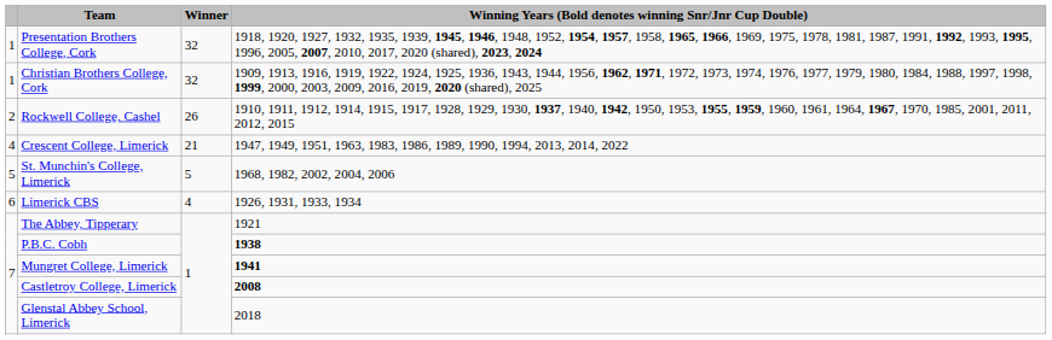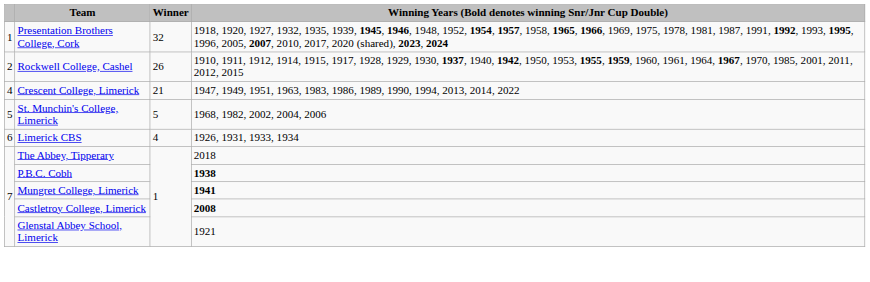- row: 1 | Christian Brothers College, Cork | 32 | 1909, 1913, 1916, 1919, 1922, 1924, 1925, 1936, 1943, 1944, 1956, 1962, 1971, 1972, 1973, 1974, 1976, 1977, 1979, 1980, 1984, 1988, 1997, 1998, 1999, 2000, 2003, 2009, 2016, 2019, 2020 (shared), 2025
The Abbey, Tipperary | Winning Years (Bold denotes winning Snr/Jnr Cup Double): 1921 -> 2018
Glenstal Abbey School, Limerick | Winning Years (Bold denotes winning Snr/Jnr Cup Double): 2018 -> 1921
